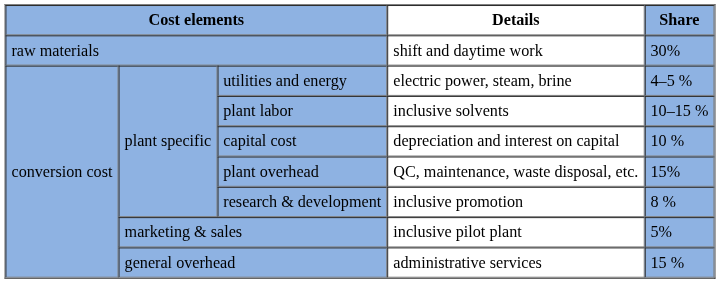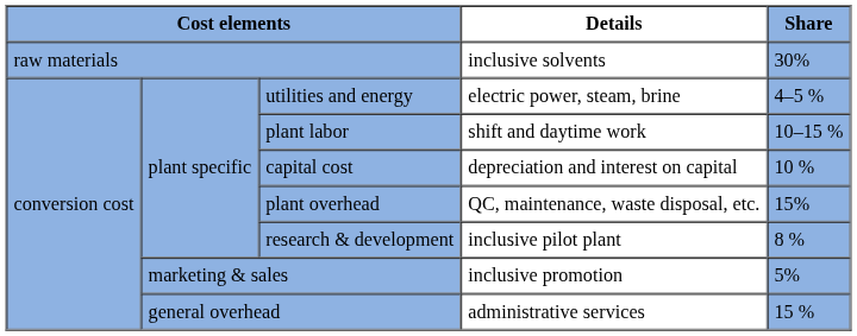raw materials | Details: shift and daytime work -> inclusive solvents
plant labor | Details: inclusive solvents -> shift and daytime work
research & development | Details: inclusive promotion -> inclusive pilot plant
marketing & sales | Details: inclusive pilot plant -> inclusive promotion
